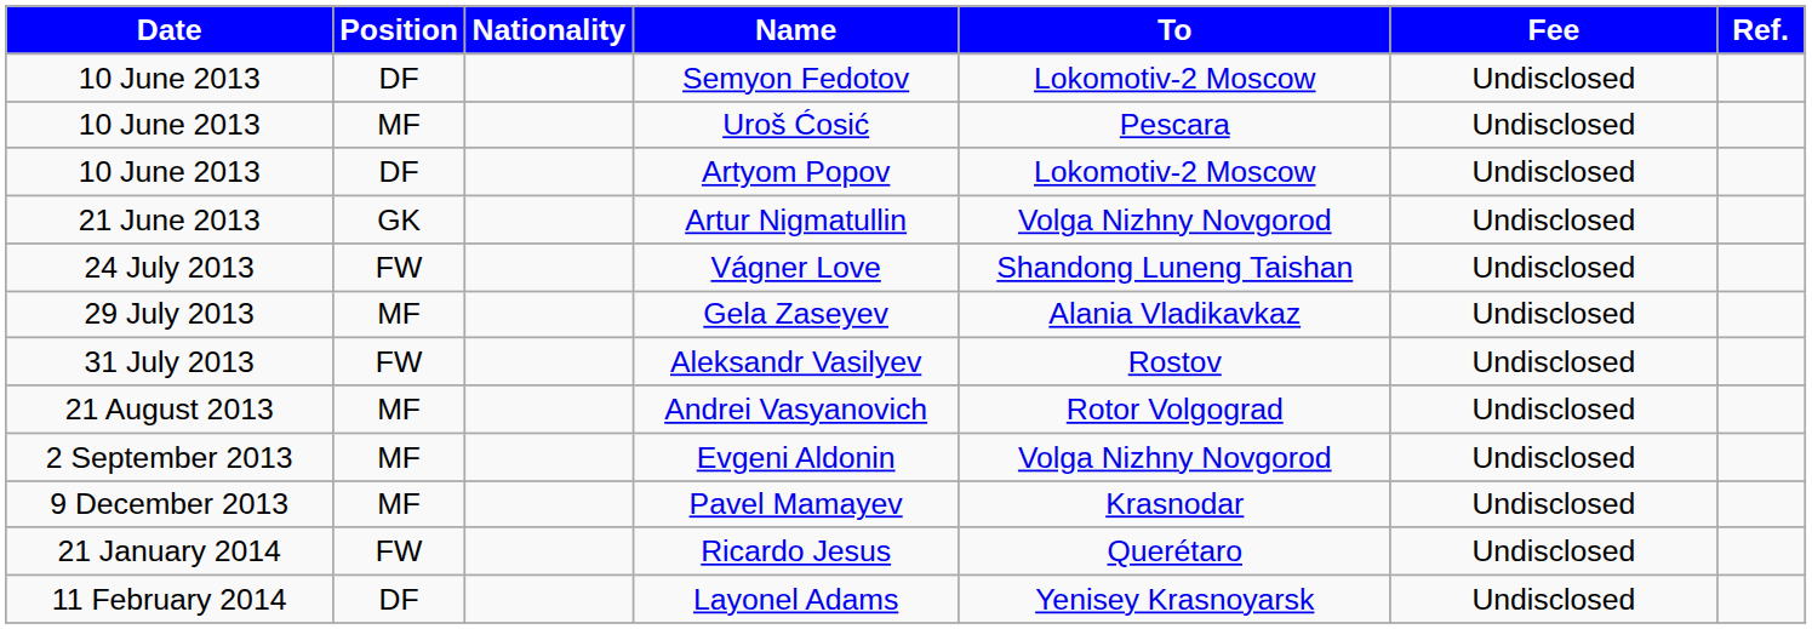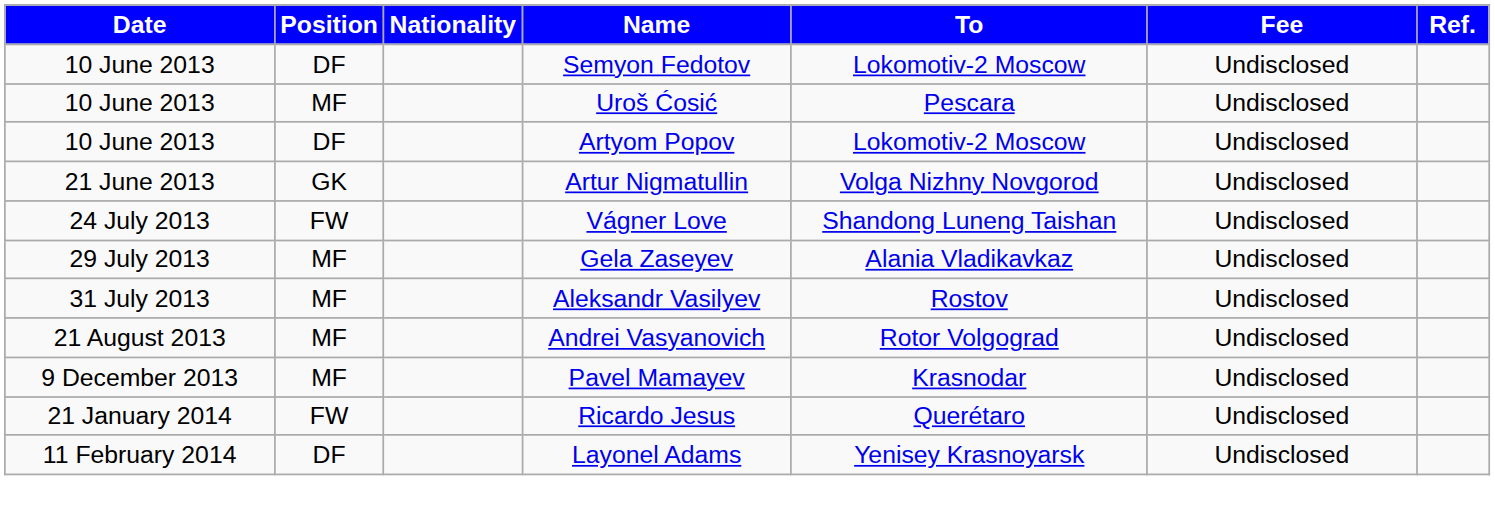Aleksandr Vasilyev | Position: FW -> MF
- row: 2 September 2013 | MF | Evgeni Aldonin | Volga Nizhny Novgorod | Undisclosed
